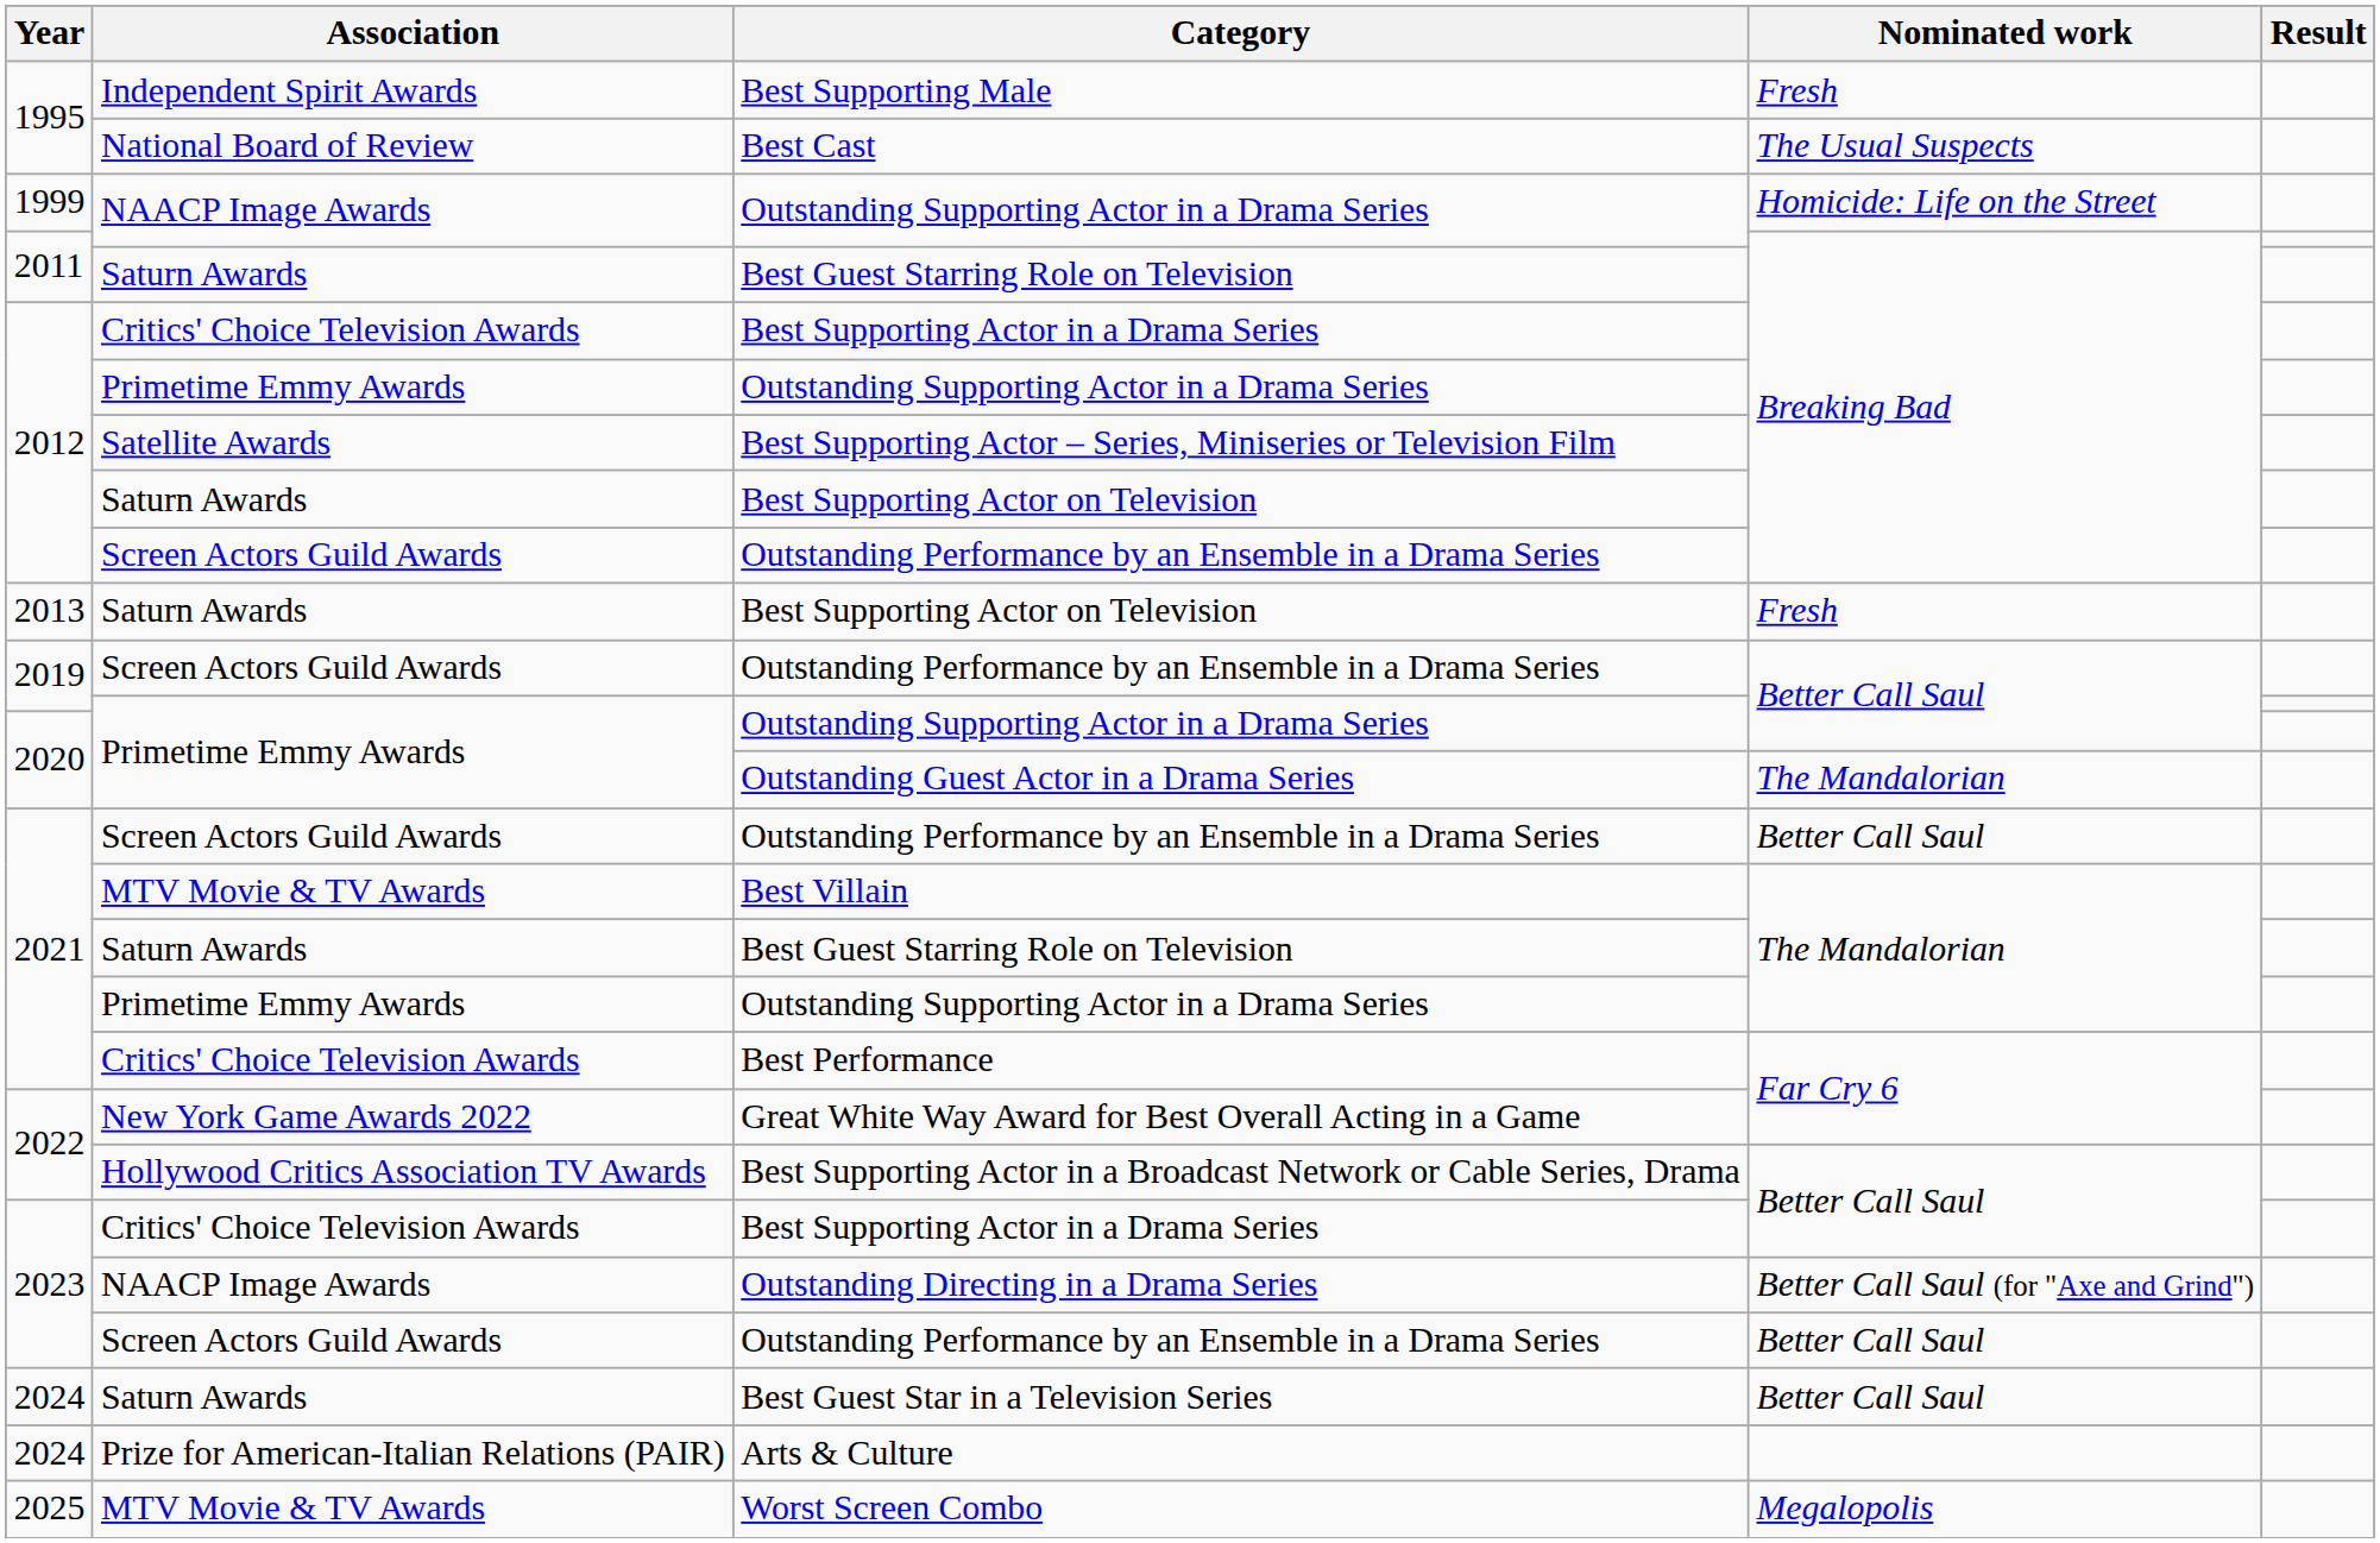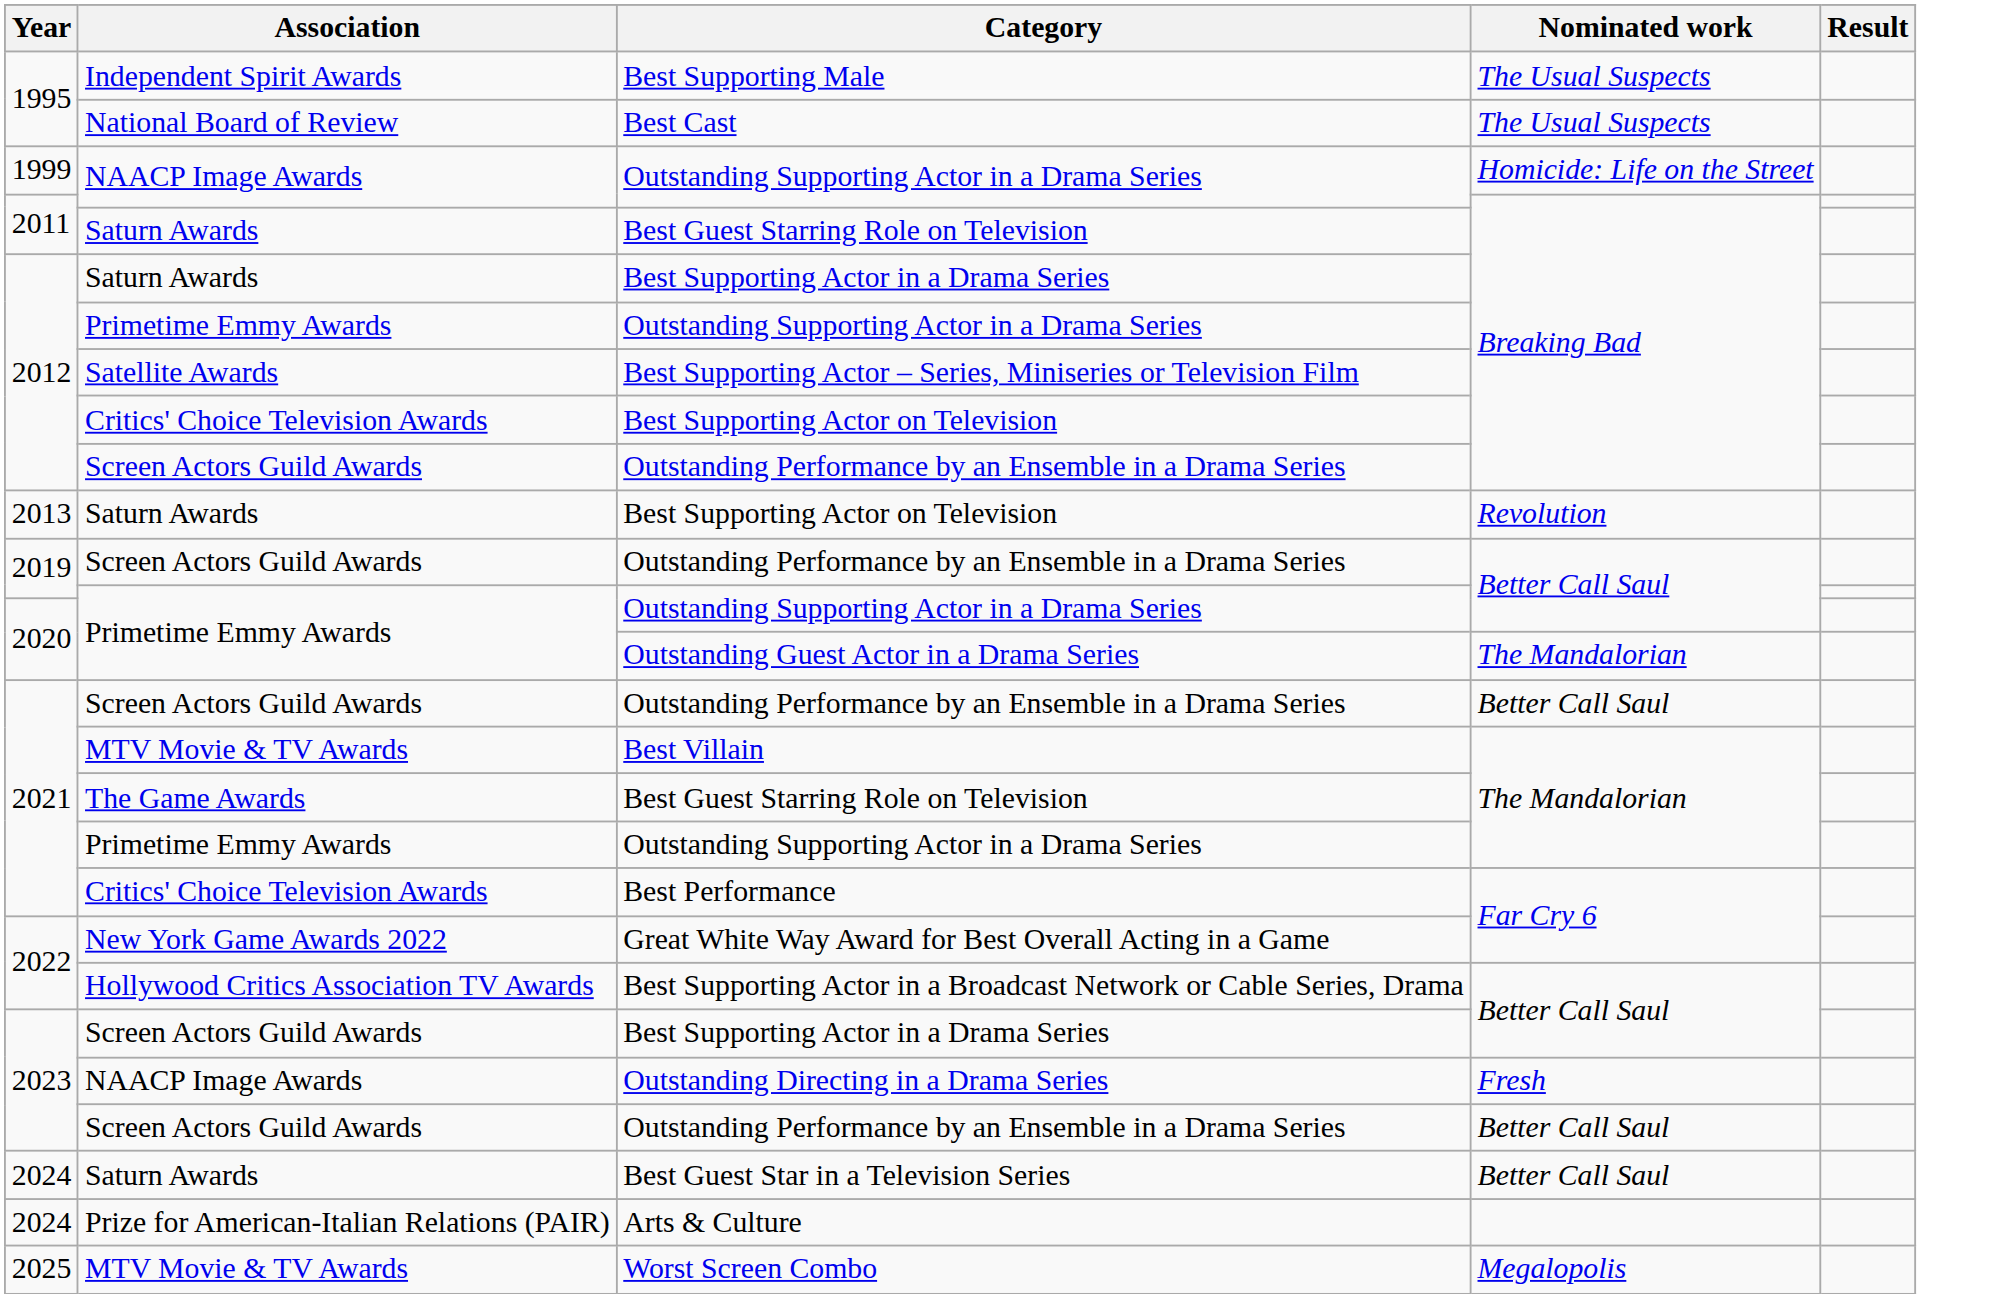Best Supporting Male | Nominated work: Fresh -> The Usual Suspects
2012 / Best Supporting Actor in a Drama Series | Association: Critics' Choice Television Awards -> Saturn Awards
2012 / Best Supporting Actor on Television | Association: Saturn Awards -> Critics' Choice Television Awards
2013 / Best Supporting Actor on Television | Nominated work: Fresh -> Revolution
2021 / Best Guest Starring Role on Television | Association: Saturn Awards -> The Game Awards
2023 / Best Supporting Actor in a Drama Series | Association: Critics' Choice Television Awards -> Screen Actors Guild Awards
Outstanding Directing in a Drama Series | Nominated work: Better Call Saul (for "Axe and Grind") -> Fresh
